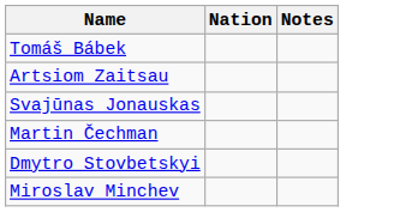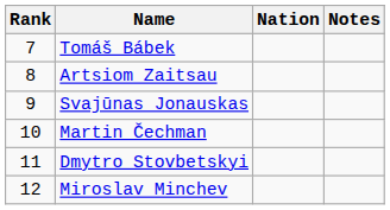+ column: Rank | 7 | 8 | 9 | 10 | 11 | 12
